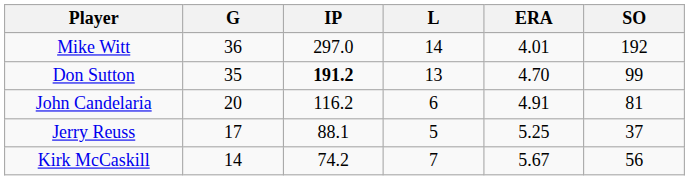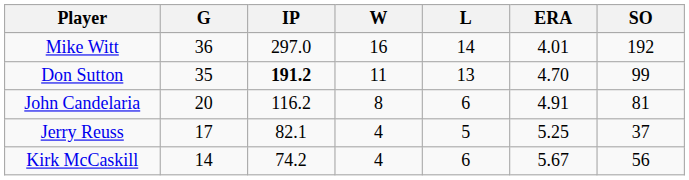+ column: W | 16 | 11 | 8 | 4 | 4
Jerry Reuss | IP: 88.1 -> 82.1
Kirk McCaskill | L: 7 -> 6
